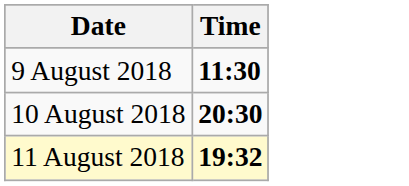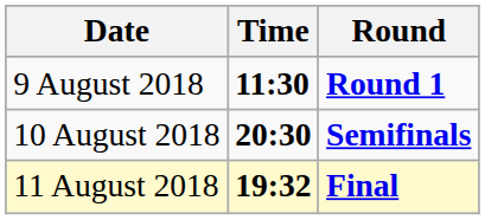+ column: Round | Round 1 | Semifinals | Final
